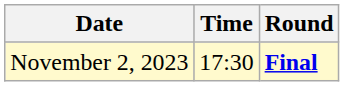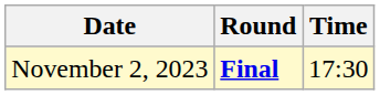columns swapped: Time <-> Round
